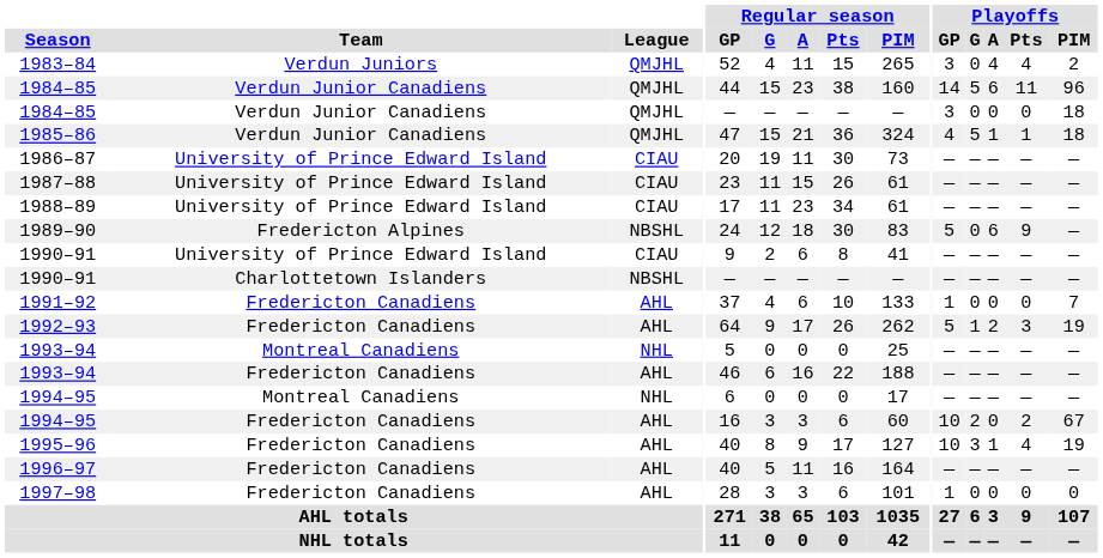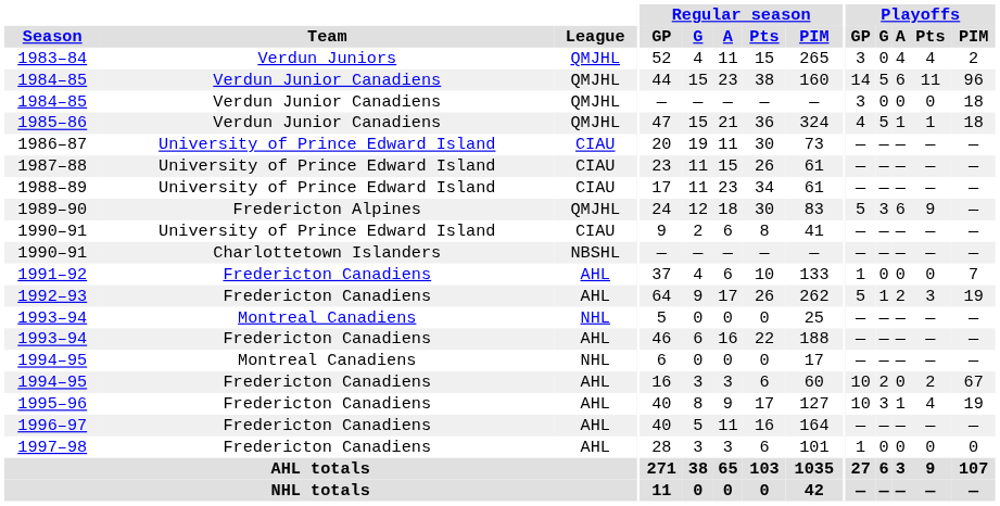1989–90 | League: NBSHL -> QMJHL
1989–90 | Playoffs / G: 0 -> 3
